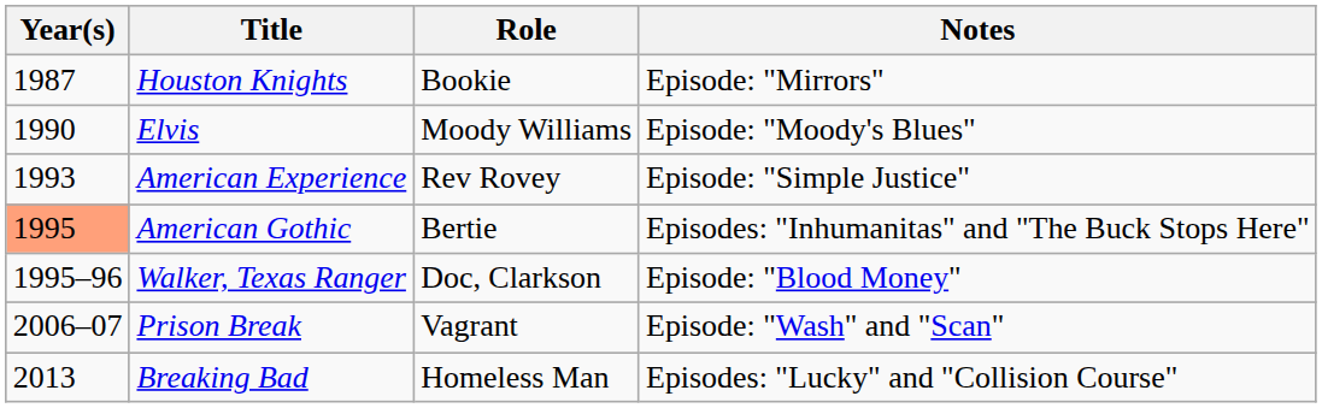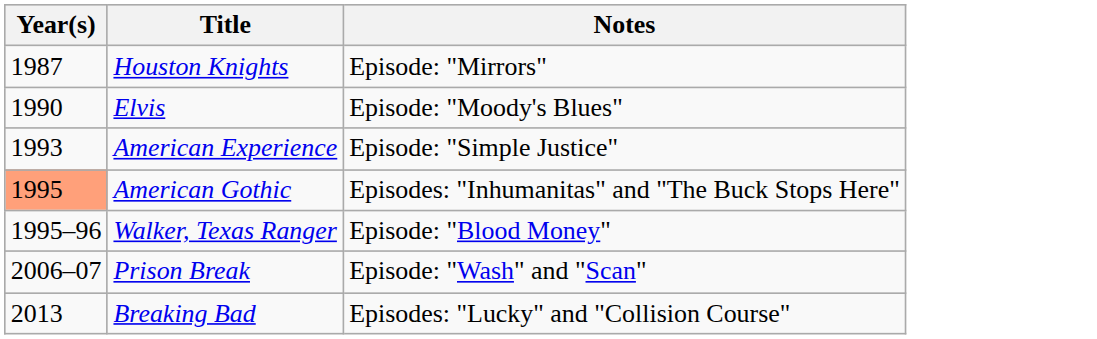- column: Role | Bookie | Moody Williams | Rev Rovey | Bertie | Doc, Clarkson | Vagrant | Homeless Man
